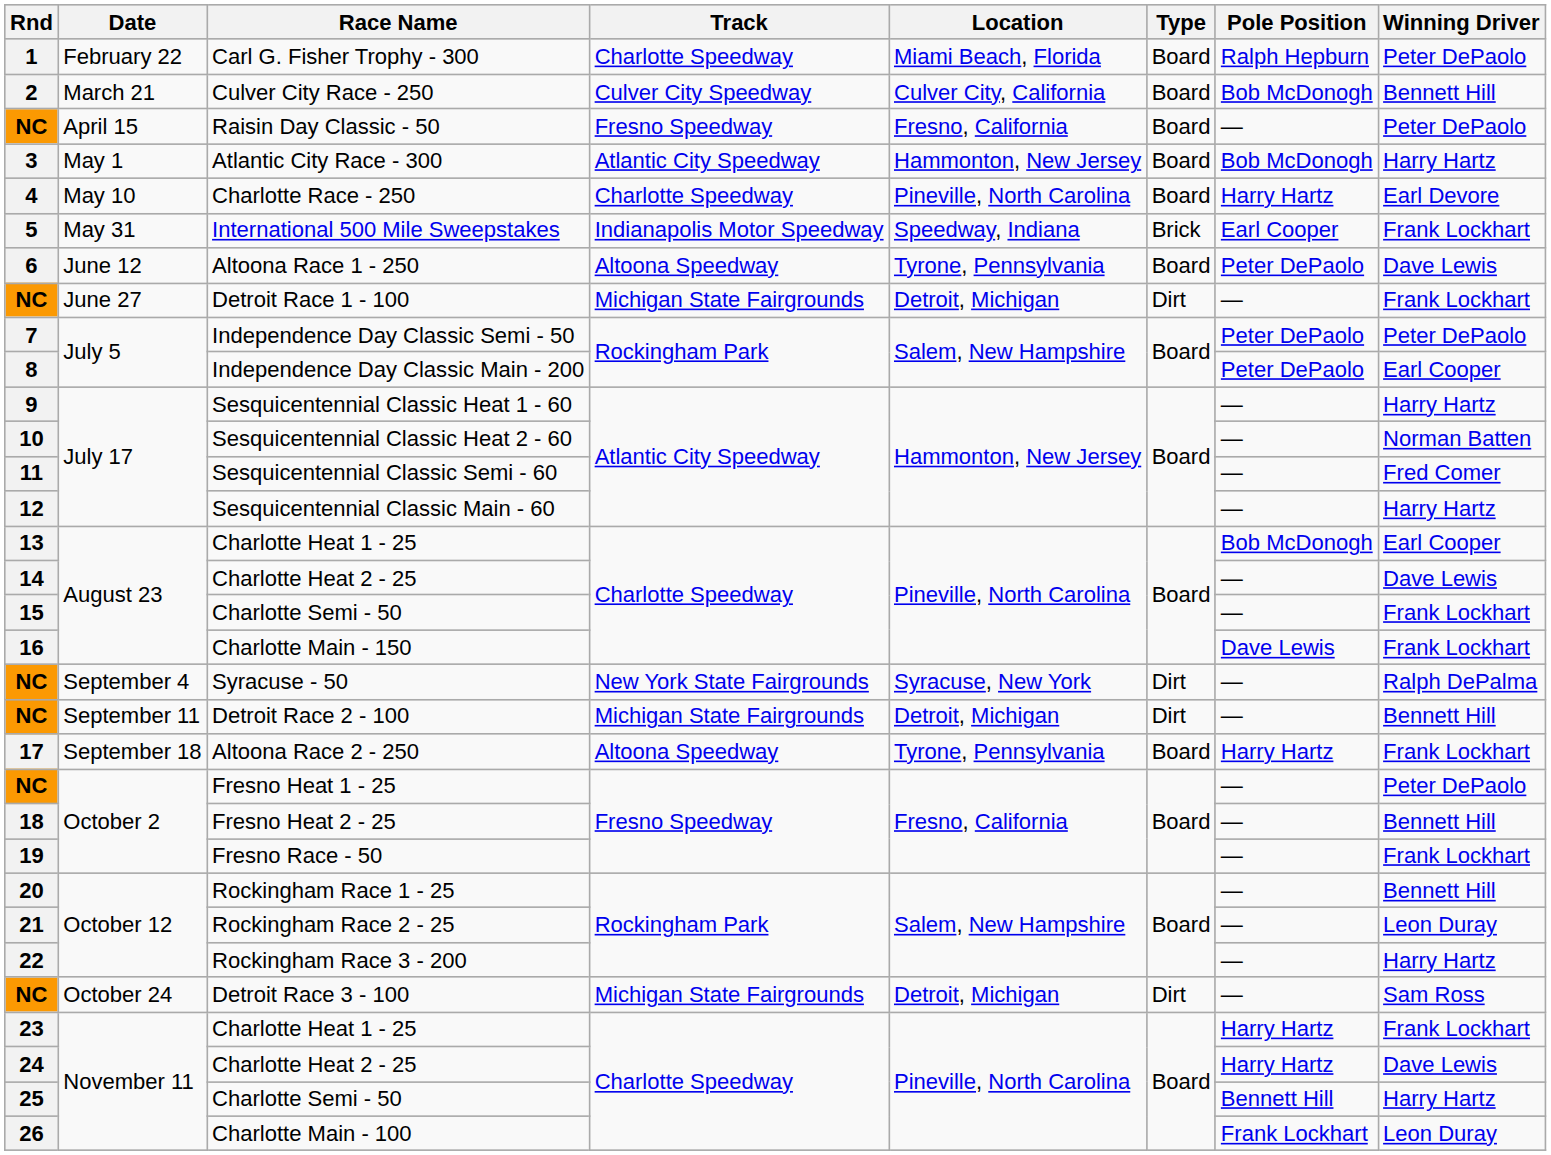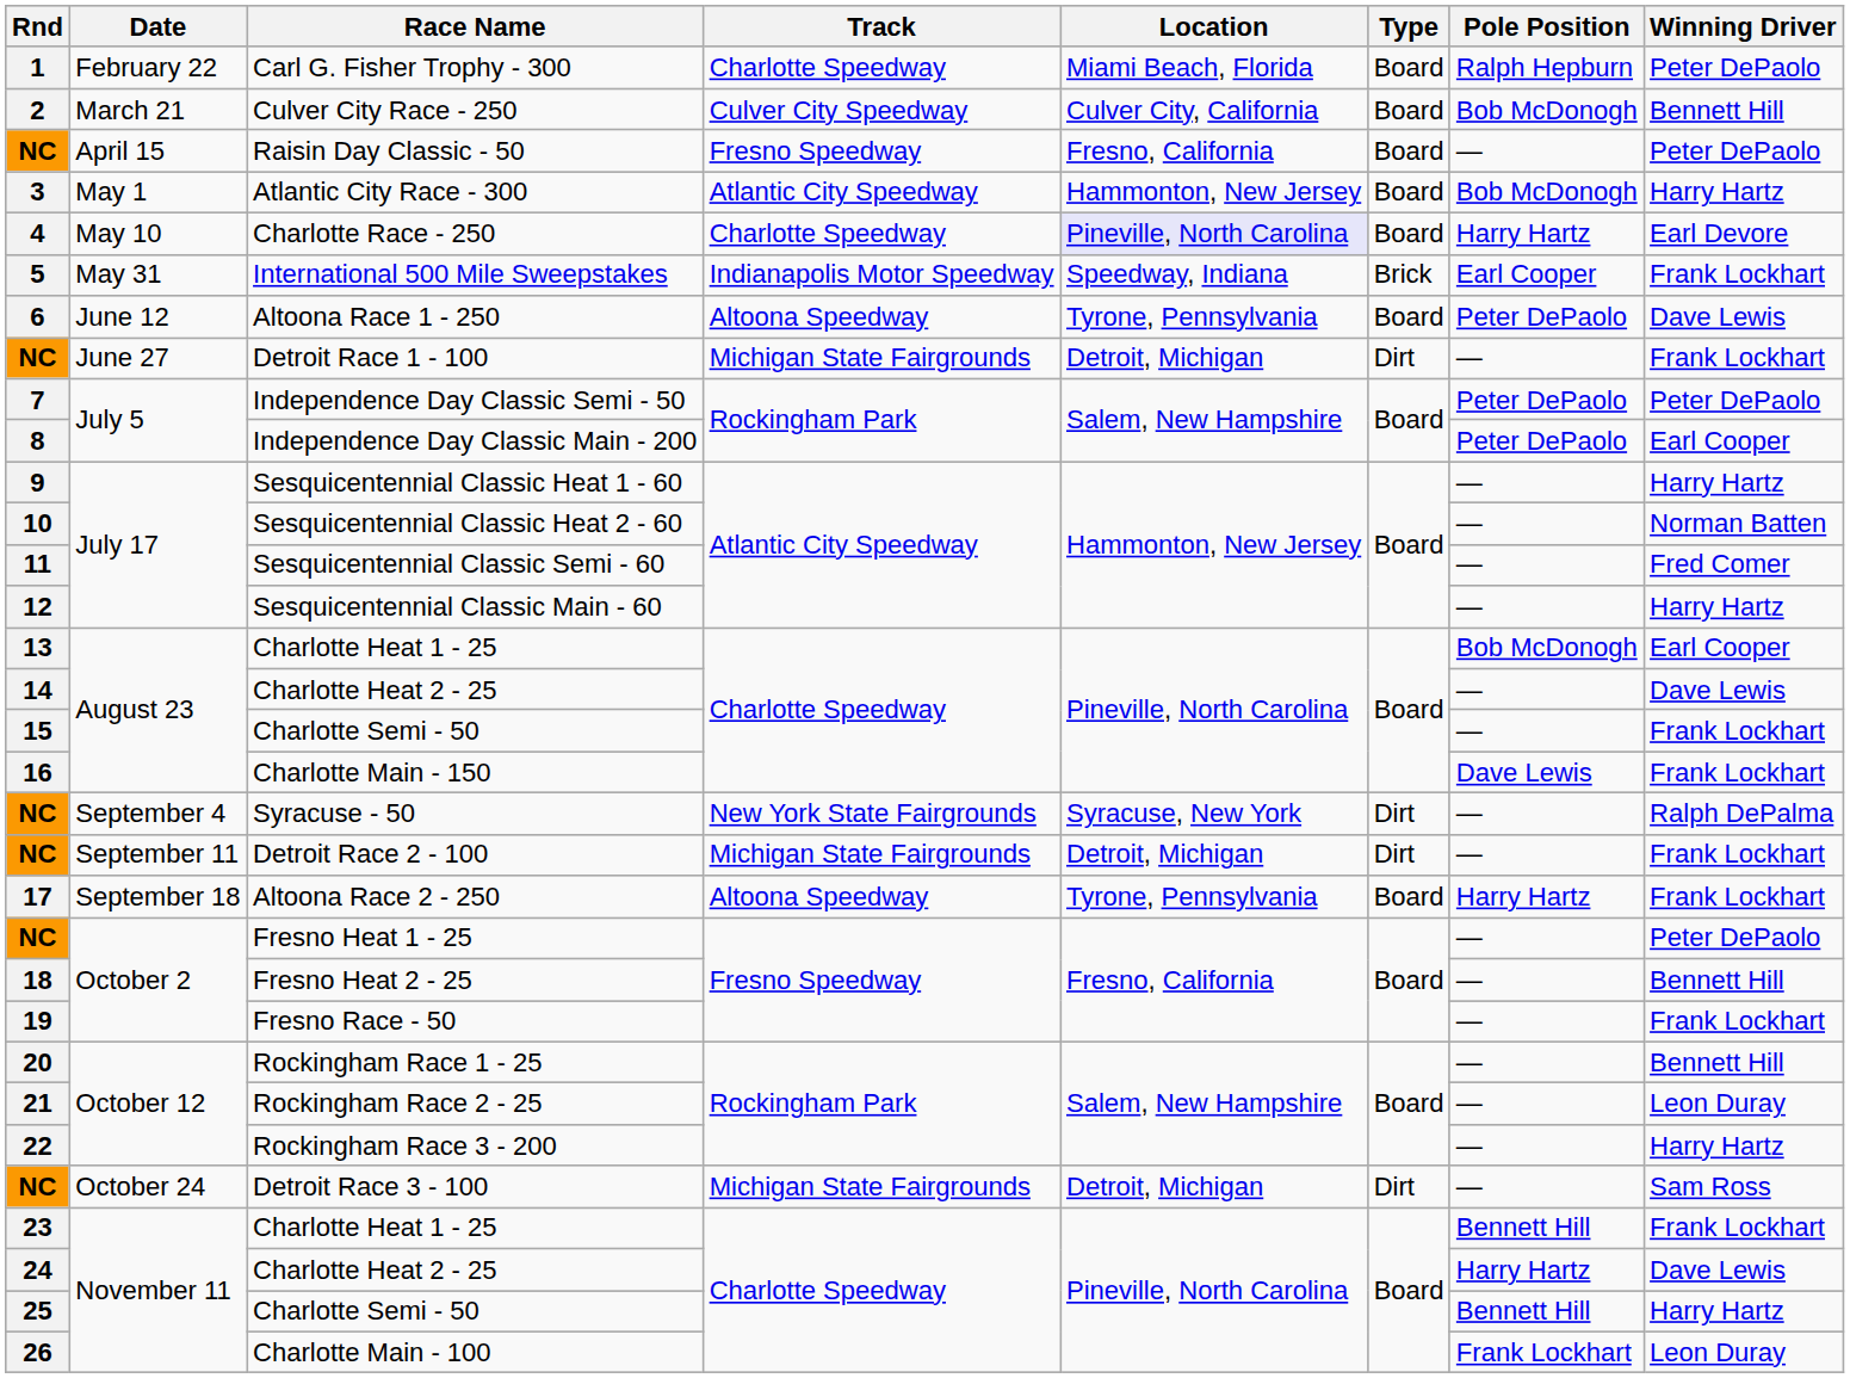Charlotte Race - 250 | Location: no background -> lavender background
Detroit Race 2 - 100 | Winning Driver: Bennett Hill -> Frank Lockhart
23 / Charlotte Heat 1 - 25 | Pole Position: Harry Hartz -> Bennett Hill
